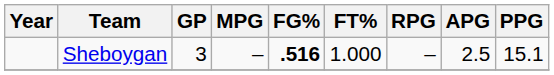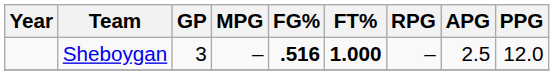Sheboygan | FT%: normal -> bold
Sheboygan | PPG: 15.1 -> 12.0
